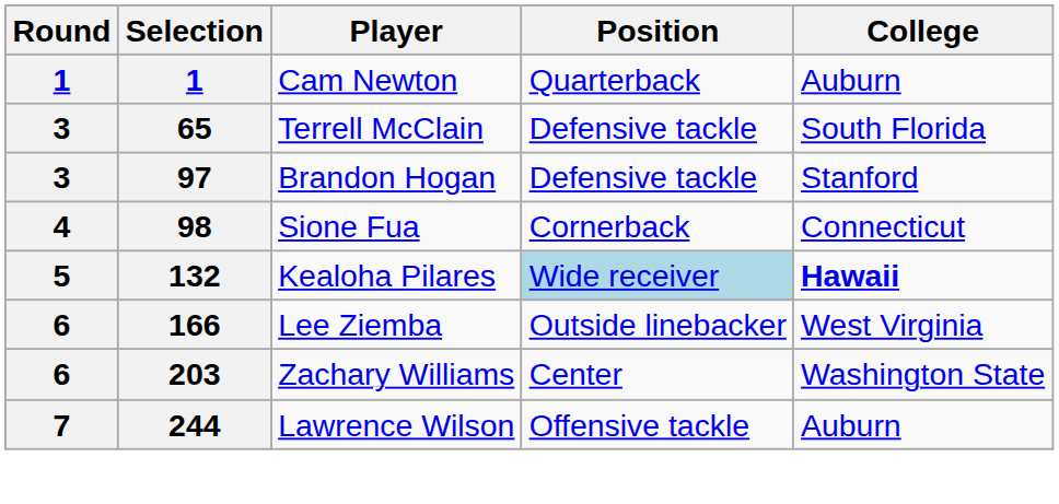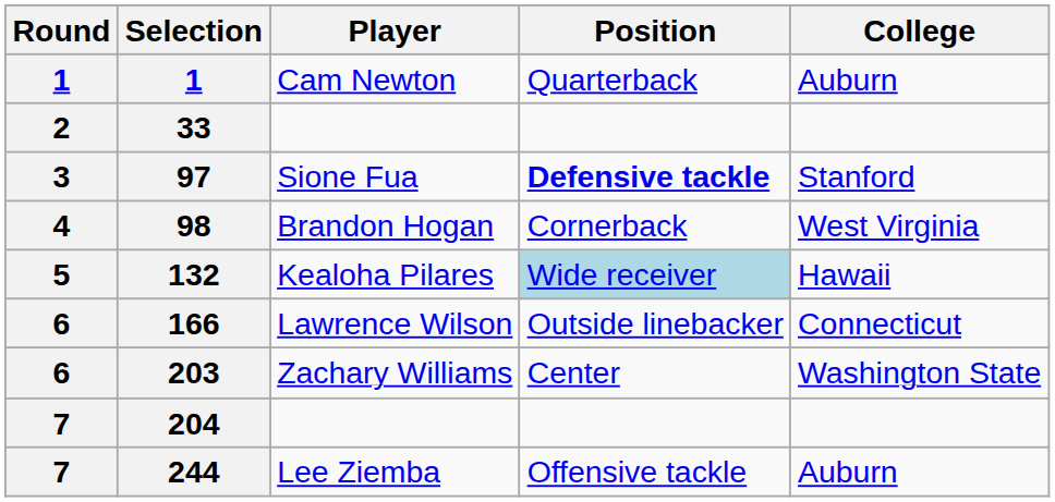+ row: 2 | 33
- row: 3 | 65 | Terrell McClain | Defensive tackle | South Florida
97 | Player: Brandon Hogan -> Sione Fua
97 | Position: normal -> bold
98 | Player: Sione Fua -> Brandon Hogan
98 | College: Connecticut -> West Virginia
132 | College: bold -> normal
166 | Player: Lee Ziemba -> Lawrence Wilson
166 | College: West Virginia -> Connecticut
+ row: 7 | 204
244 | Player: Lawrence Wilson -> Lee Ziemba
